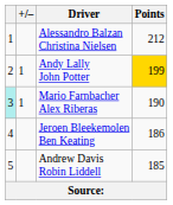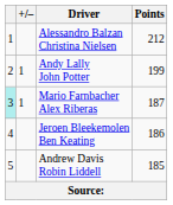Andy Lally John Potter | Points: gold background -> no background
Mario Farnbacher Alex Riberas | Points: 190 -> 187
